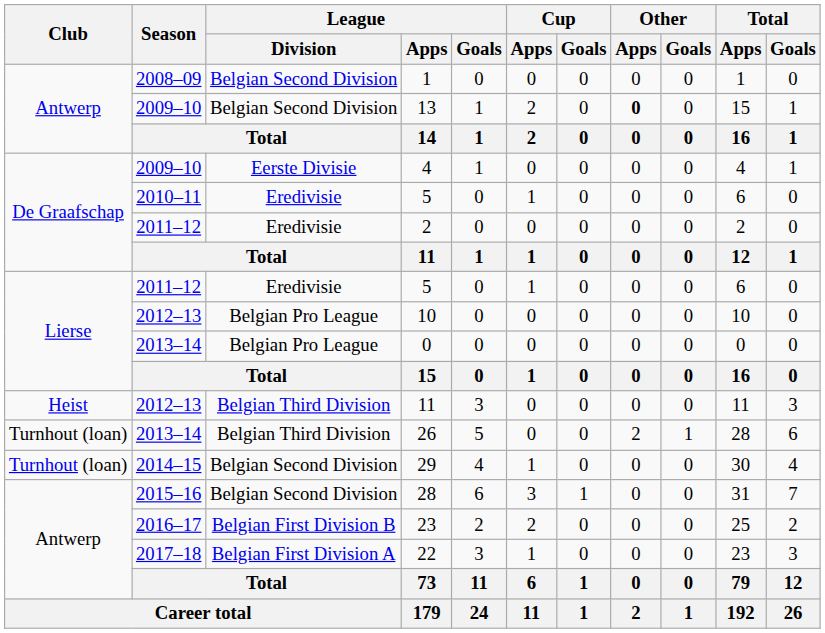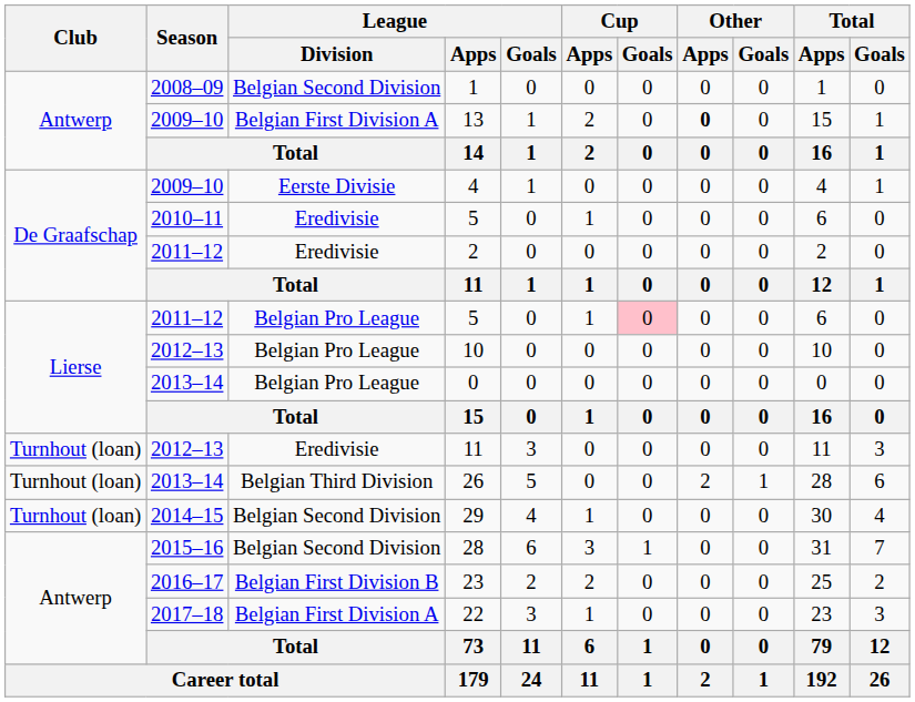13 | League / Division: Belgian Second Division -> Belgian First Division A
2011–12 / 5 | League / Division: Eredivisie -> Belgian Pro League
2011–12 / 5 | Cup / Goals: no background -> pink background
2012–13 / 11 | Club: Heist -> Turnhout (loan)
2012–13 / 11 | League / Division: Belgian Third Division -> Eredivisie
